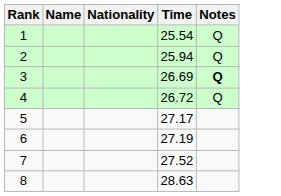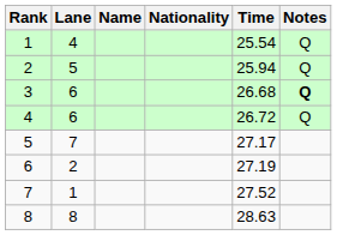+ column: Lane | 4 | 5 | 6 | 6 | 7 | 2 | 1 | 8
3 | Time: 26.69 -> 26.68
